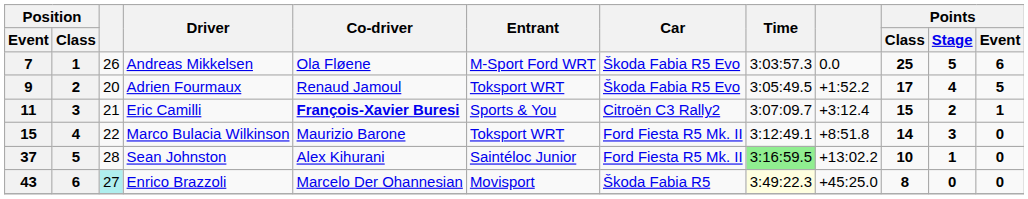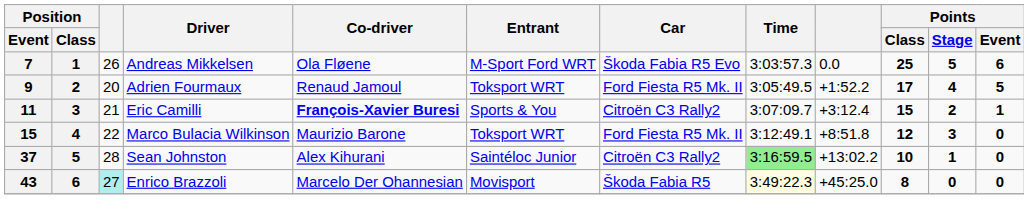Adrien Fourmaux | Car: Škoda Fabia R5 Evo -> Ford Fiesta R5 Mk. II
Marco Bulacia Wilkinson | Points / Class: 14 -> 12
Sean Johnston | Car: Ford Fiesta R5 Mk. II -> Citroën C3 Rally2
